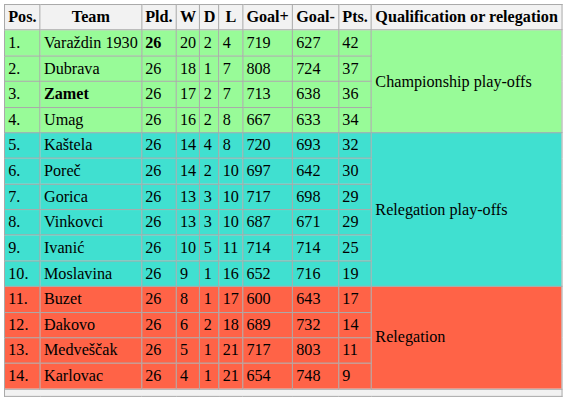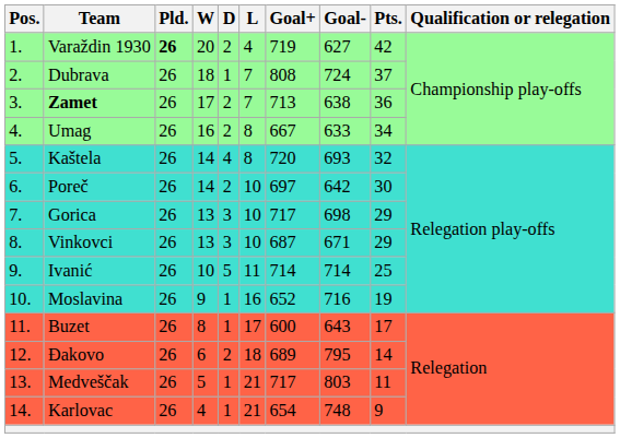Đakovo | Goal-: 732 -> 795
